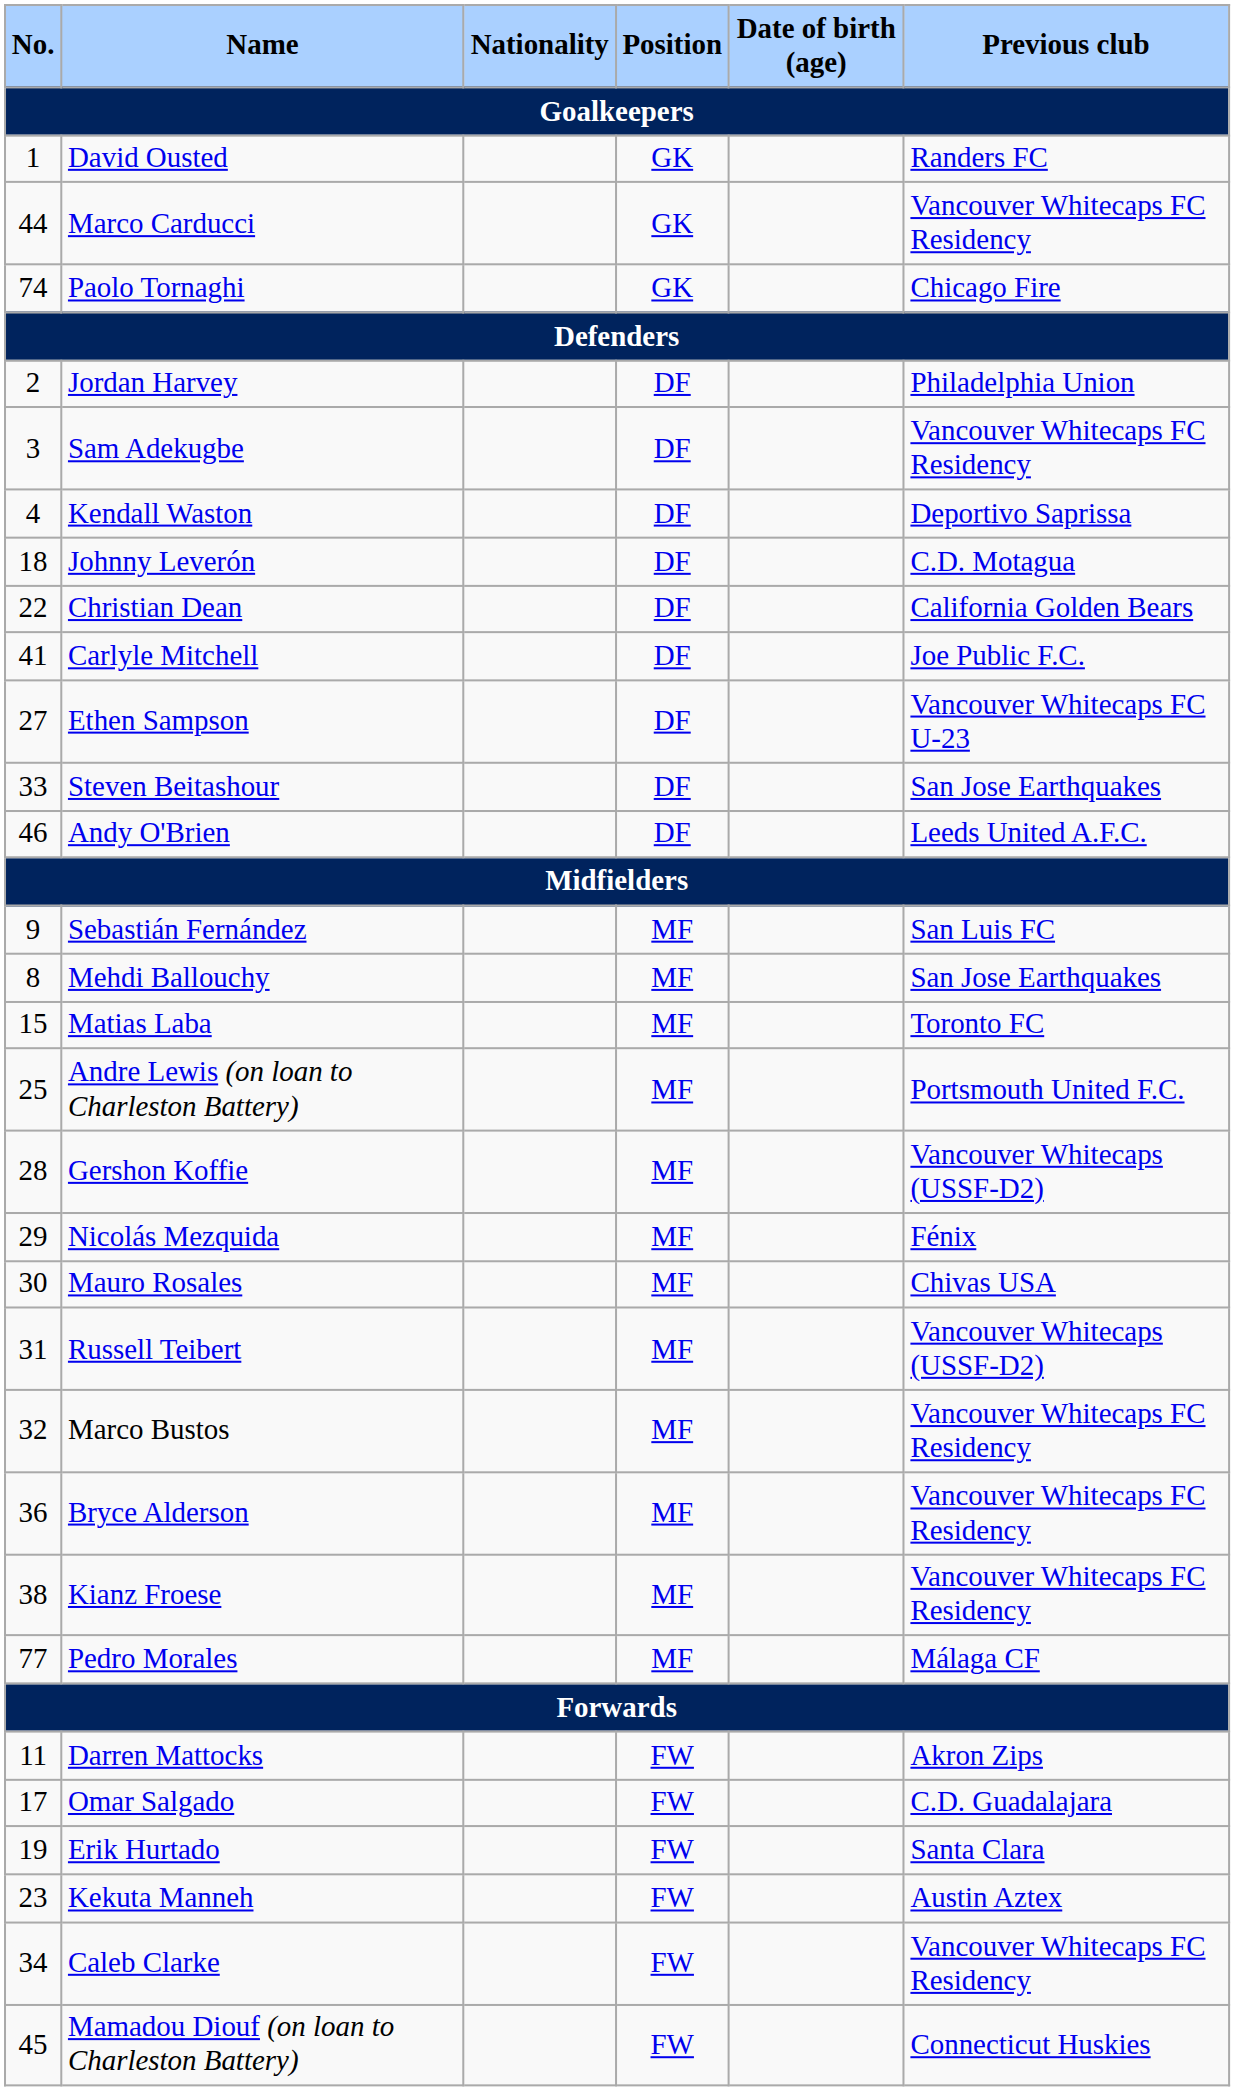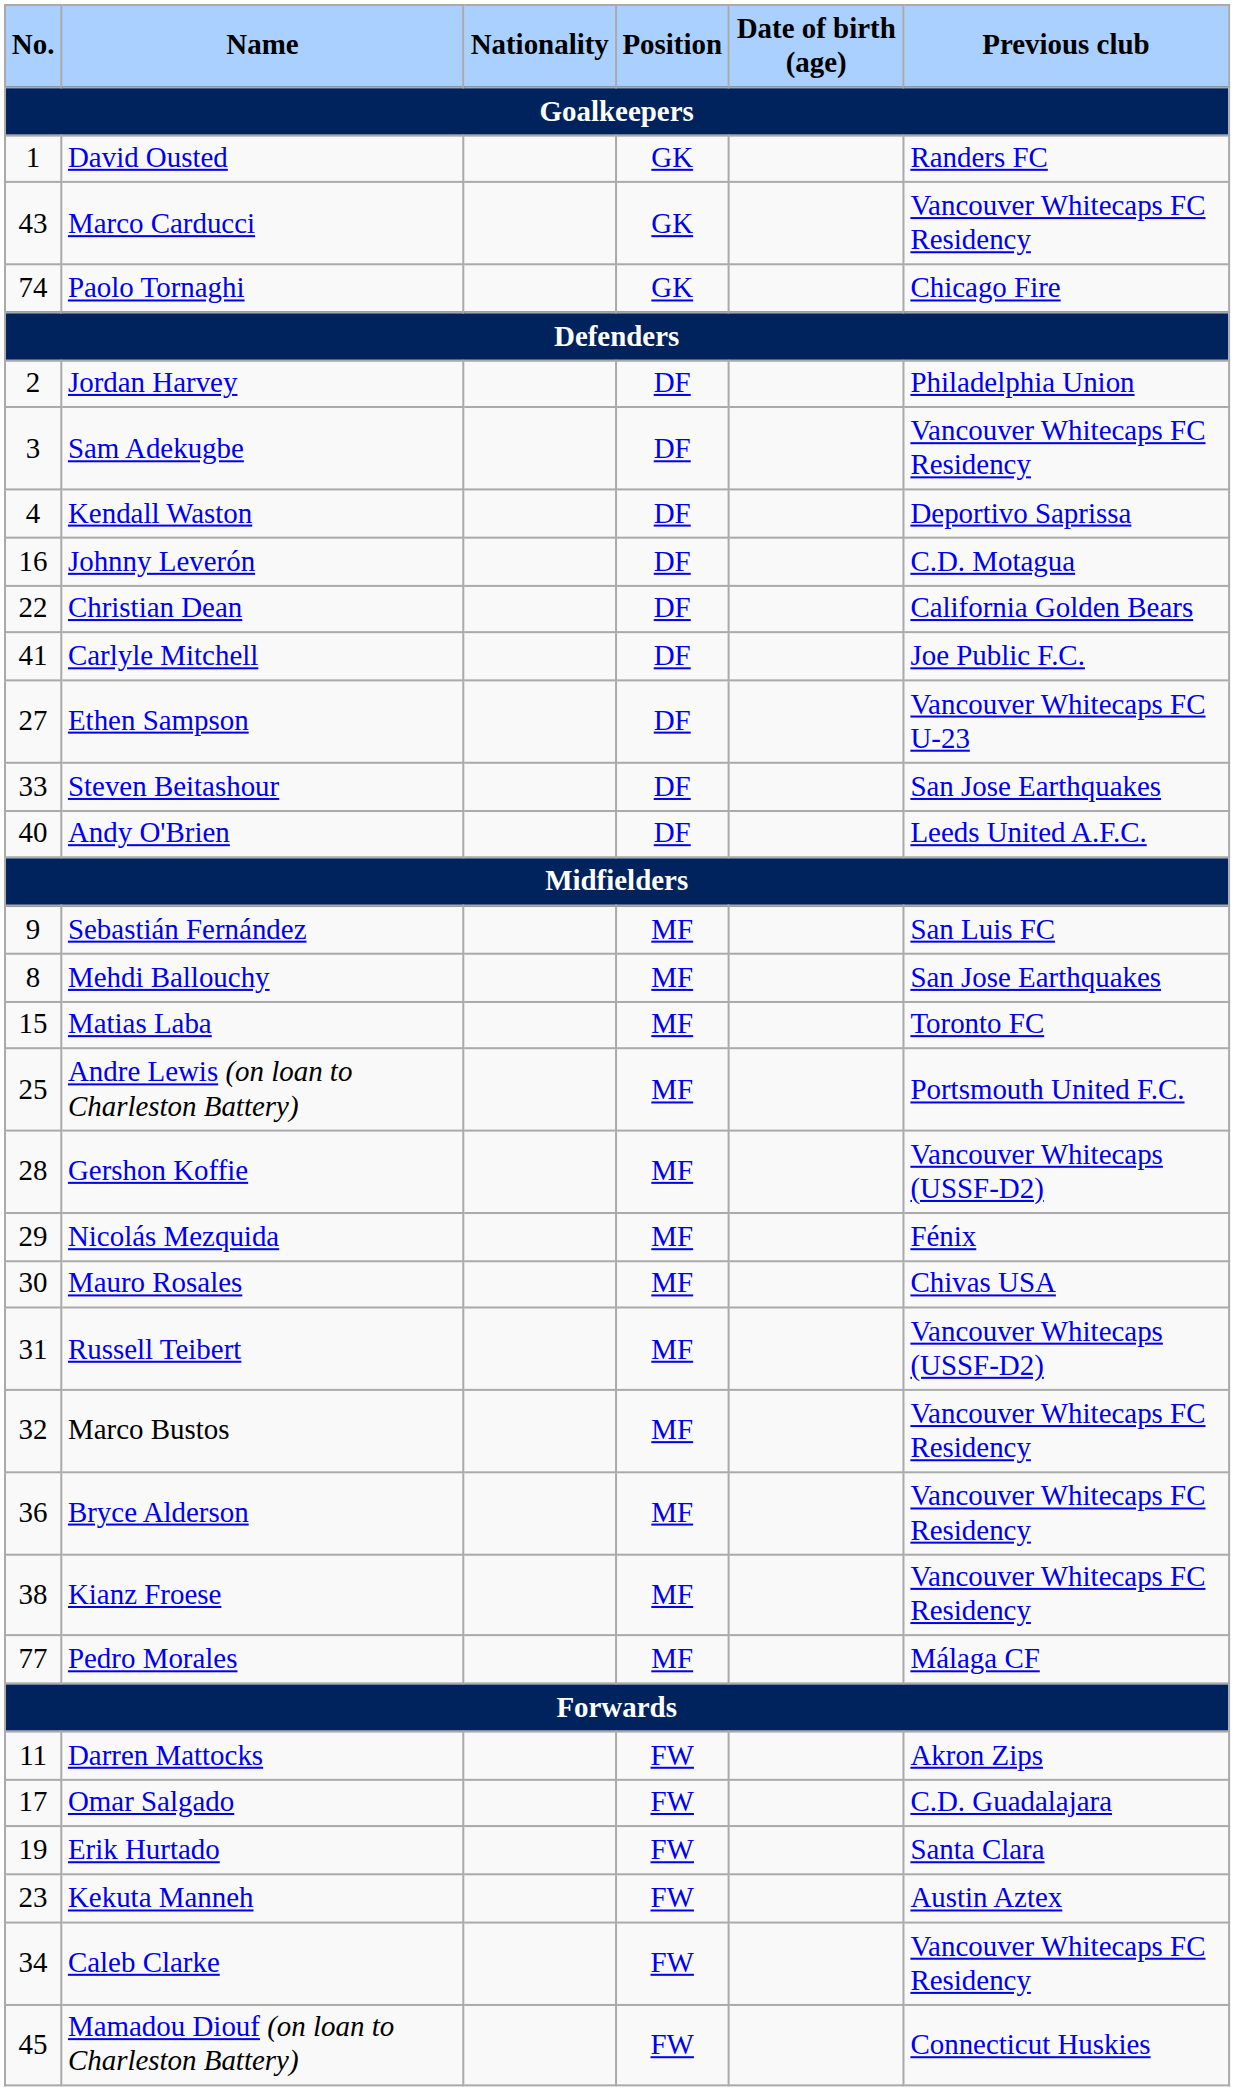Marco Carducci | No.: 44 -> 43
Johnny Leverón | No.: 18 -> 16
Andy O'Brien | No.: 46 -> 40
